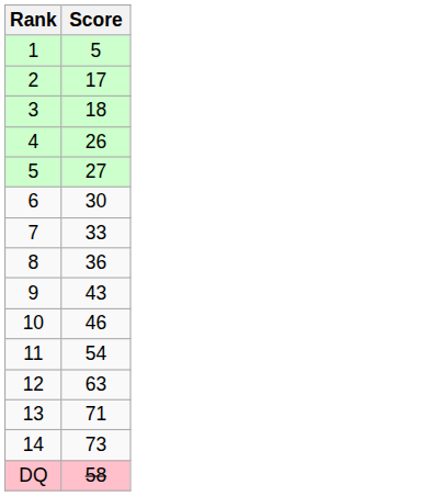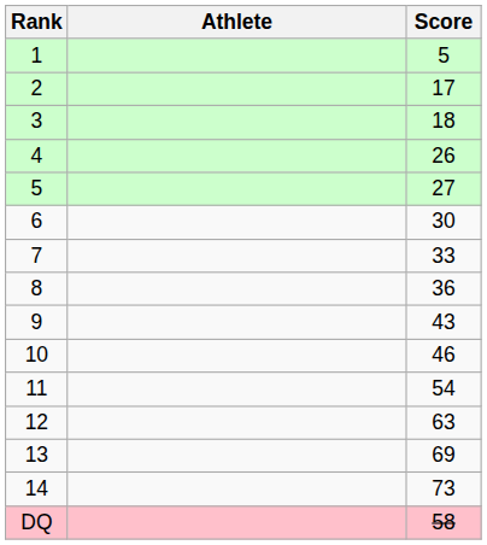+ column: Athlete
13 | Score: 71 -> 69
